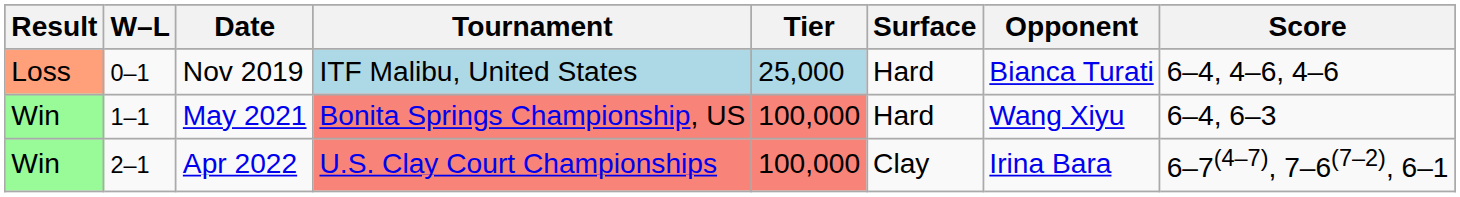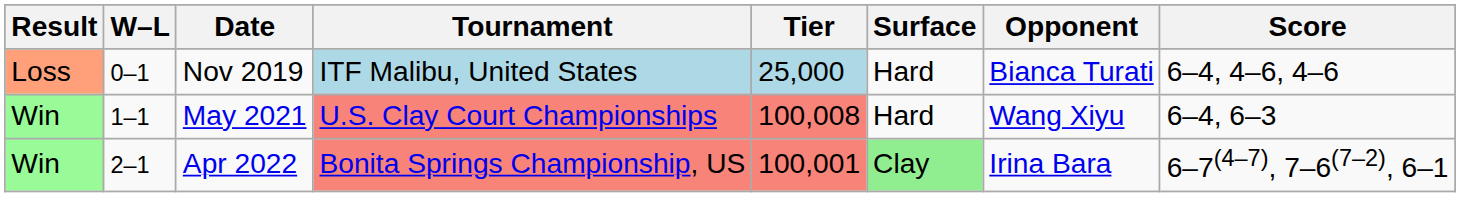May 2021 | Tournament: Bonita Springs Championship, US -> U.S. Clay Court Championships
May 2021 | Tier: 100,000 -> 100,008
Apr 2022 | Tournament: U.S. Clay Court Championships -> Bonita Springs Championship, US
Apr 2022 | Tier: 100,000 -> 100,001
Apr 2022 | Surface: no background -> lightgreen background
